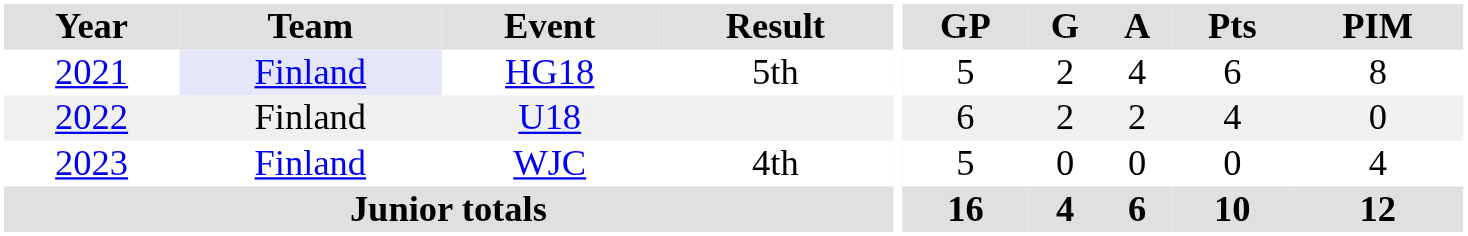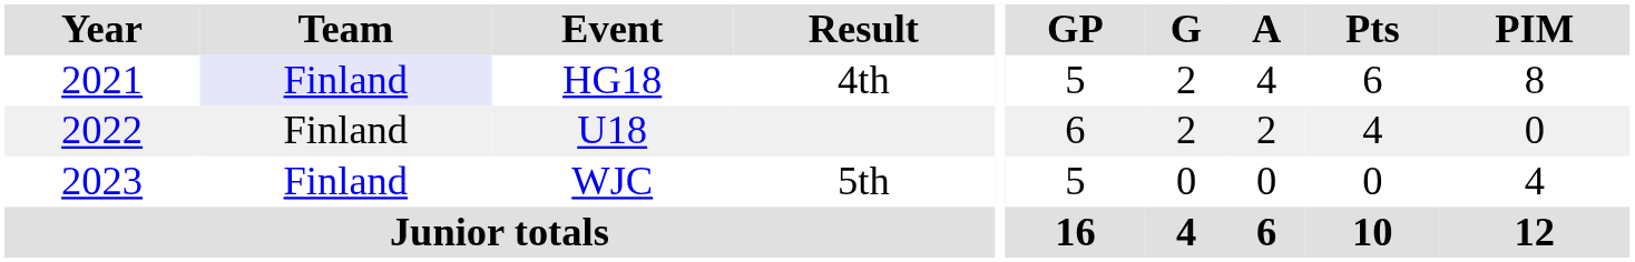HG18 | Result: 5th -> 4th
WJC | Result: 4th -> 5th
